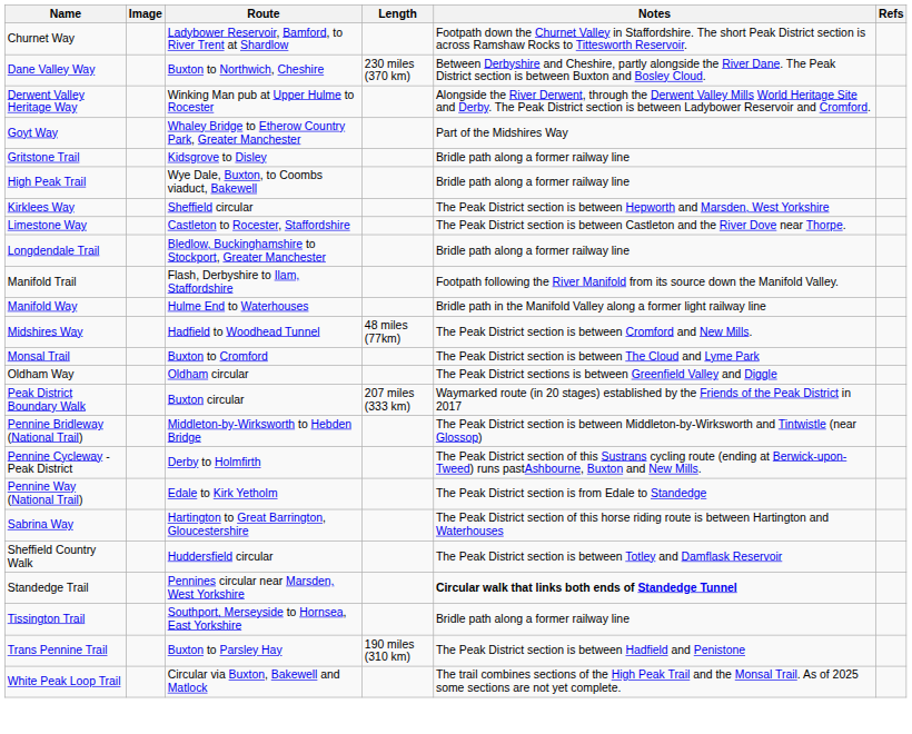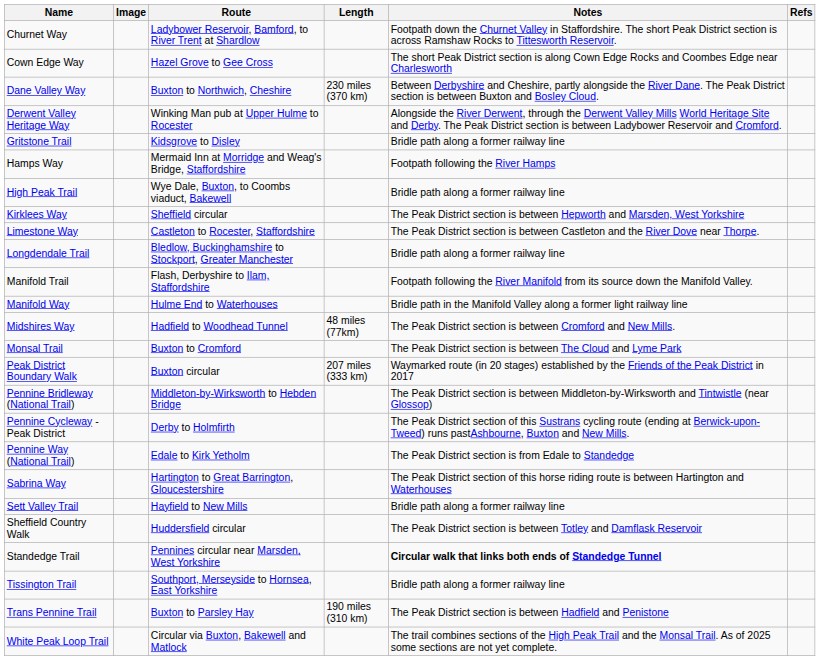+ row: Cown Edge Way | Hazel Grove to Gee Cross | The short Peak District section is along Cown Edge Rocks and Coombes Edge near Charlesworth
- row: Goyt Way | Whaley Bridge to Etherow Country Park, Greater Manchester | Part of the Midshires Way
+ row: Hamps Way | Mermaid Inn at Morridge and Weag's Bridge, Staffordshire | Footpath following the River Hamps
- row: Oldham Way | Oldham circular | The Peak District sections is between Greenfield Valley and Diggle
+ row: Sett Valley Trail | Hayfield to New Mills | Bridle path along a former railway line
